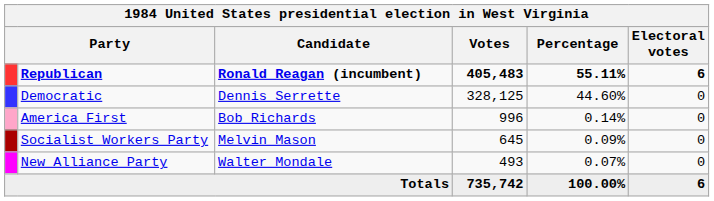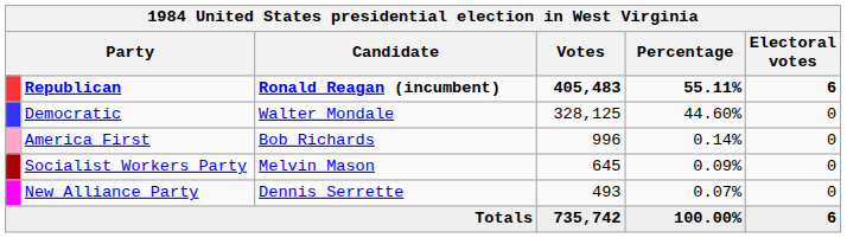Democratic | Candidate: Dennis Serrette -> Walter Mondale
New Alliance Party | Candidate: Walter Mondale -> Dennis Serrette
